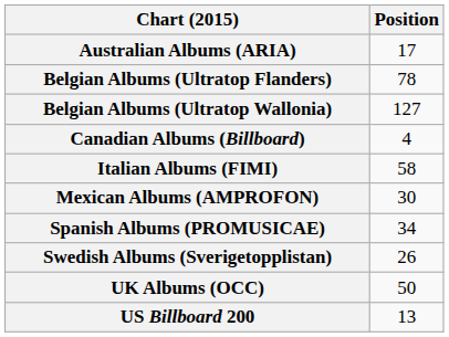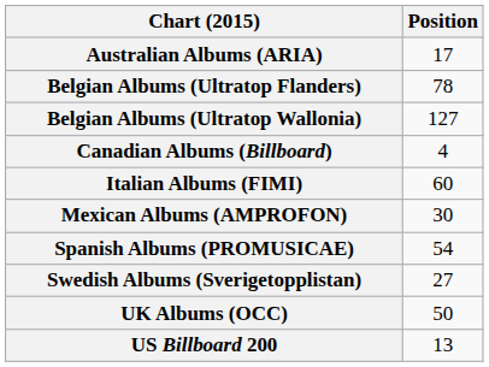Italian Albums (FIMI) | Position: 58 -> 60
Spanish Albums (PROMUSICAE) | Position: 34 -> 54
Swedish Albums (Sverigetopplistan) | Position: 26 -> 27
